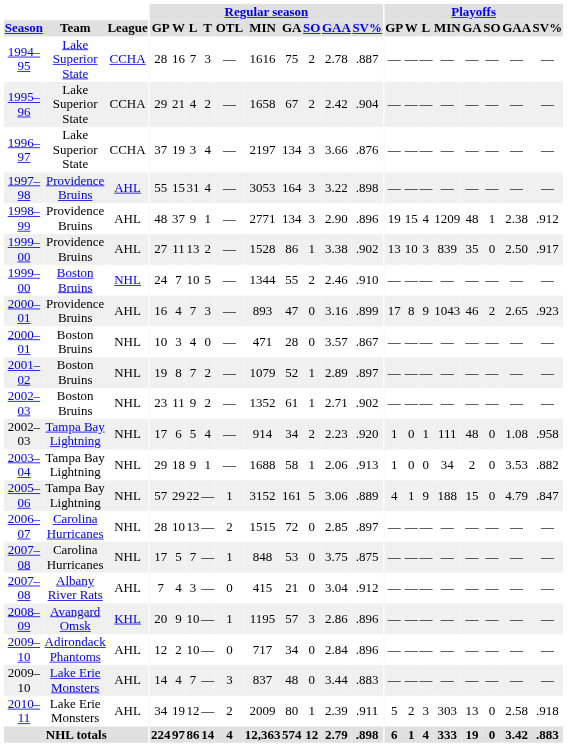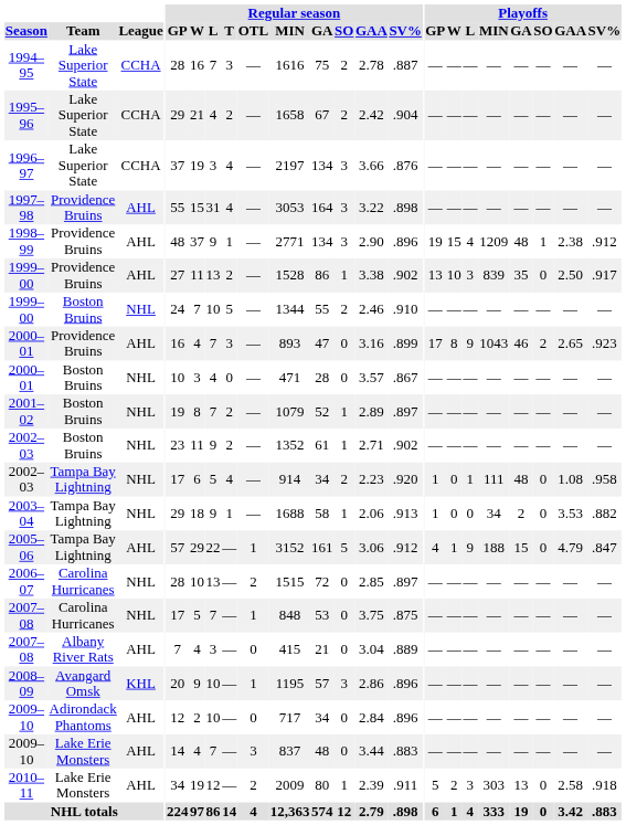2005–06 | League: NHL -> AHL
2005–06 | Regular season / SV%: .889 -> .912
2007–08 / Albany River Rats | Regular season / SV%: .912 -> .889
